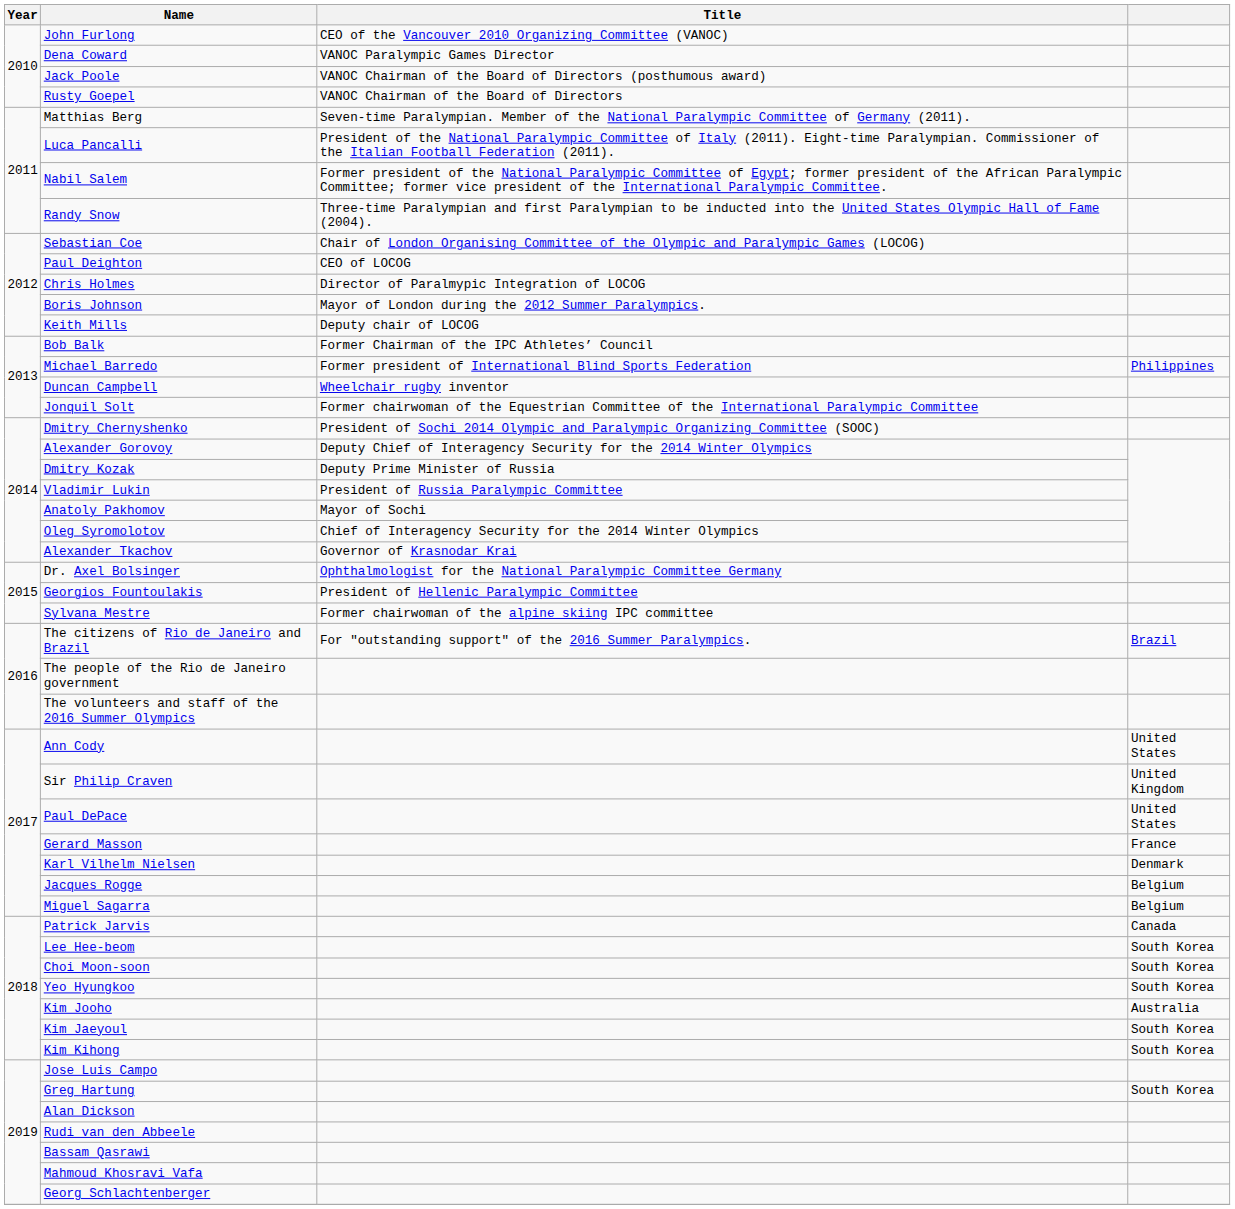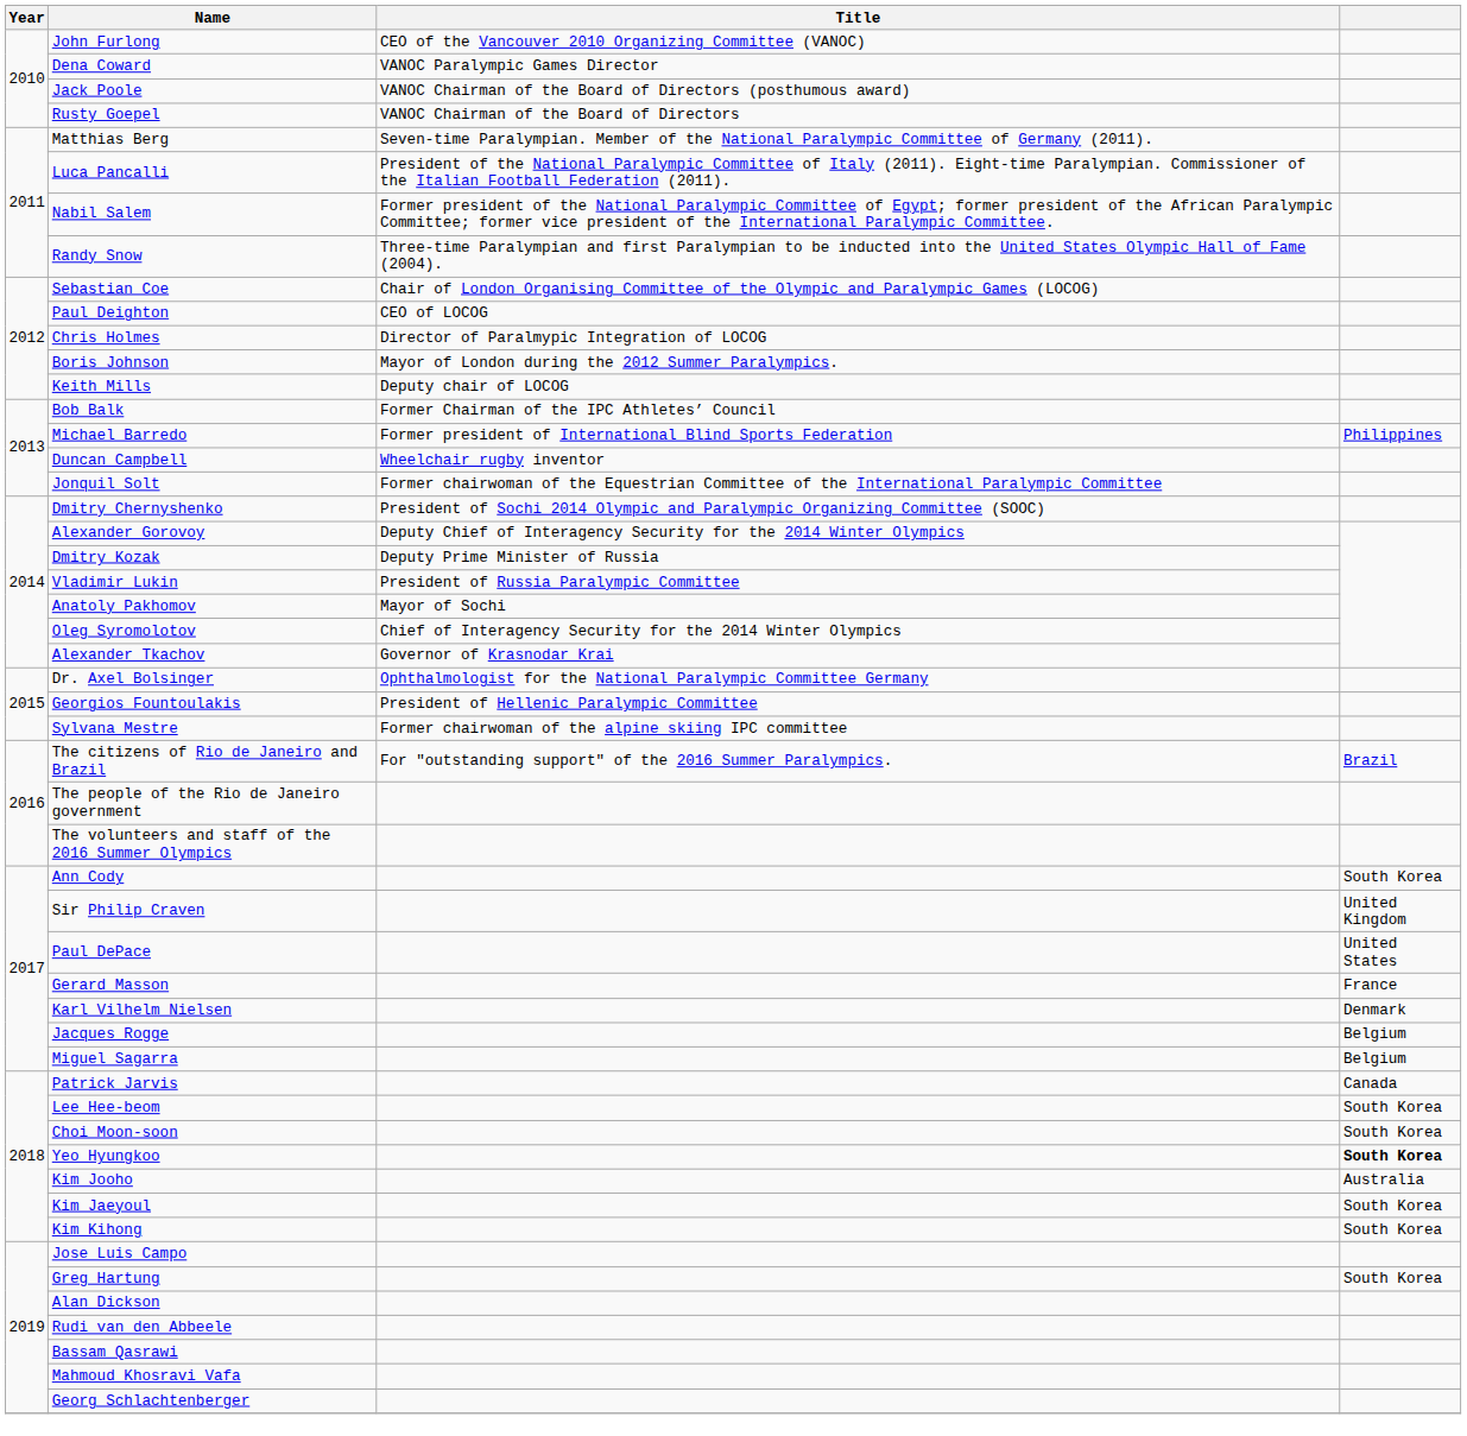Ann Cody | column 4: United States -> South Korea
Yeo Hyungkoo | column 4: normal -> bold
